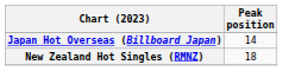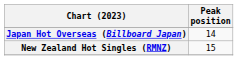New Zealand Hot Singles (RMNZ) | Peak position: 18 -> 15
